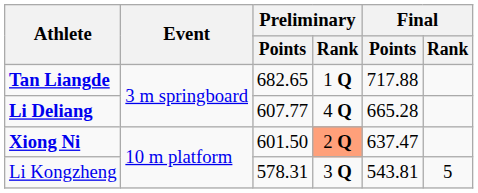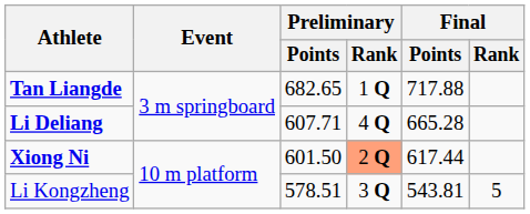Li Deliang | Preliminary / Points: 607.77 -> 607.71
Xiong Ni | Final / Points: 637.47 -> 617.44
Li Kongzheng | Preliminary / Points: 578.31 -> 578.51
